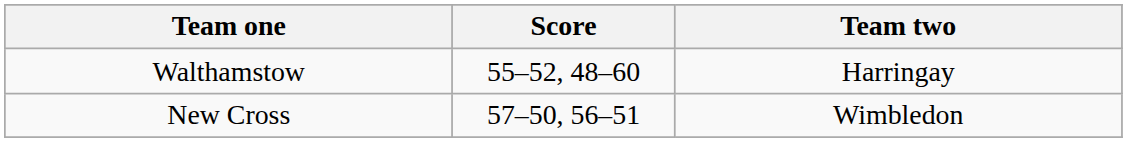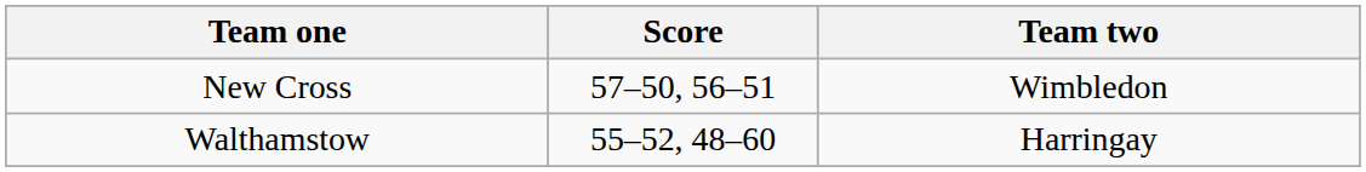rows swapped: New Cross <-> Walthamstow
